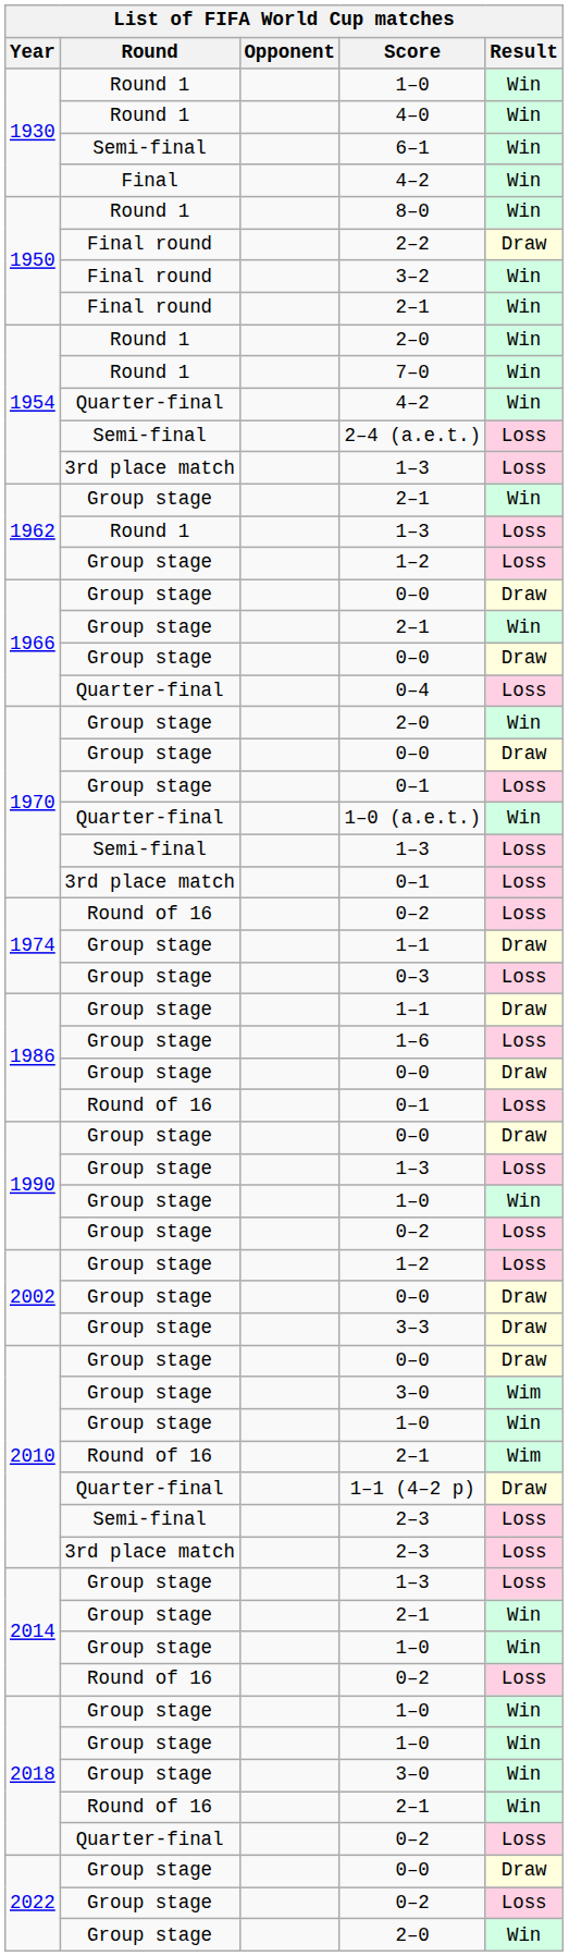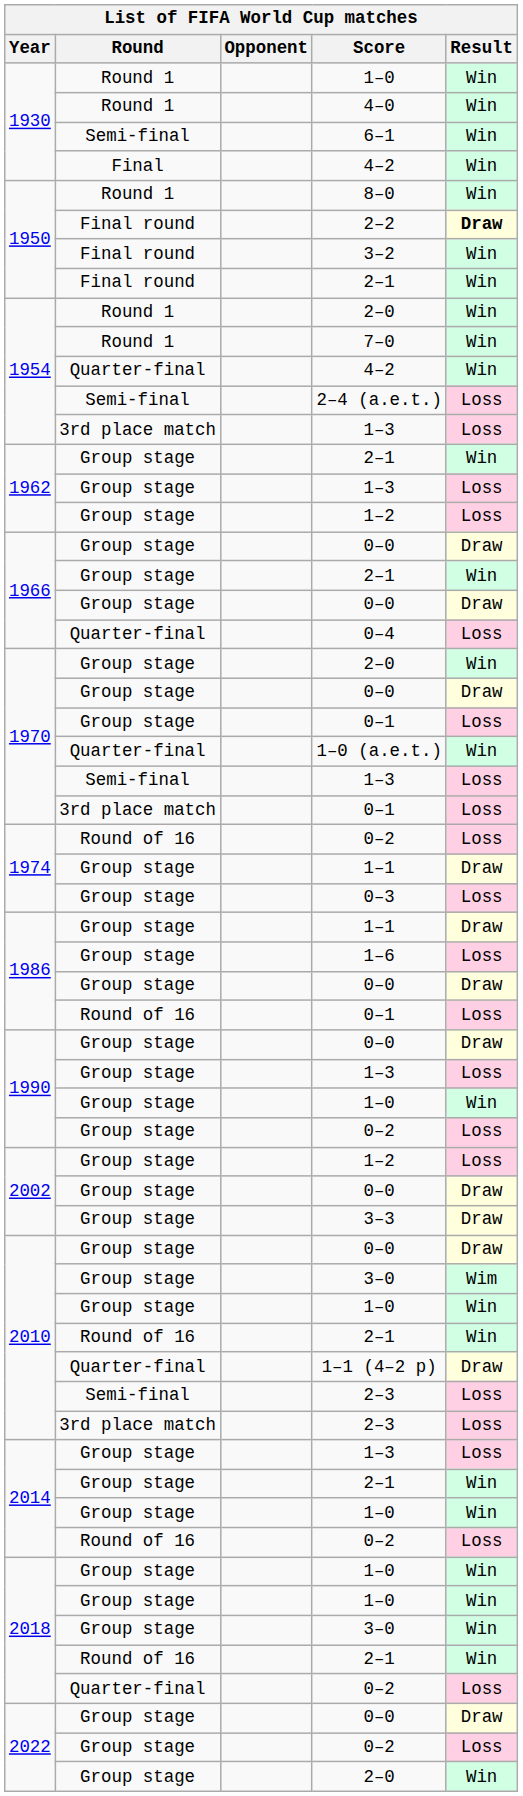2–2 | Result: normal -> bold
1962 / 1–3 | Round: Round 1 -> Group stage
2010 / 2–1 | Result: Wim -> Win
